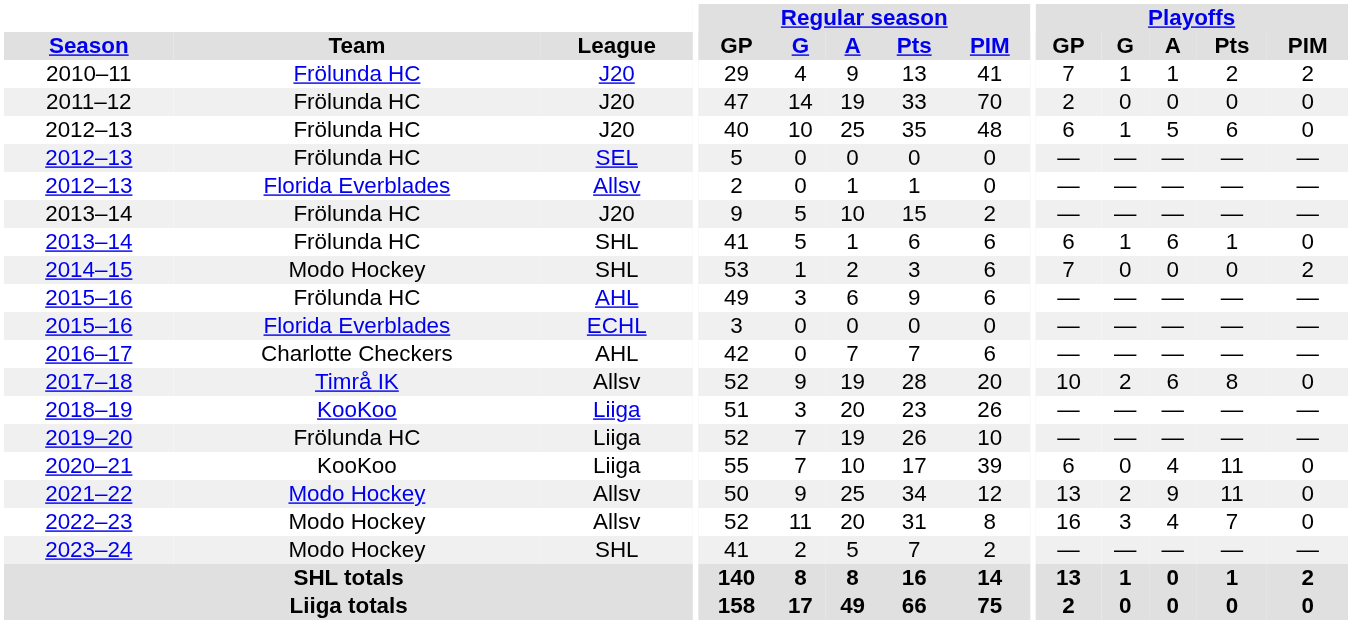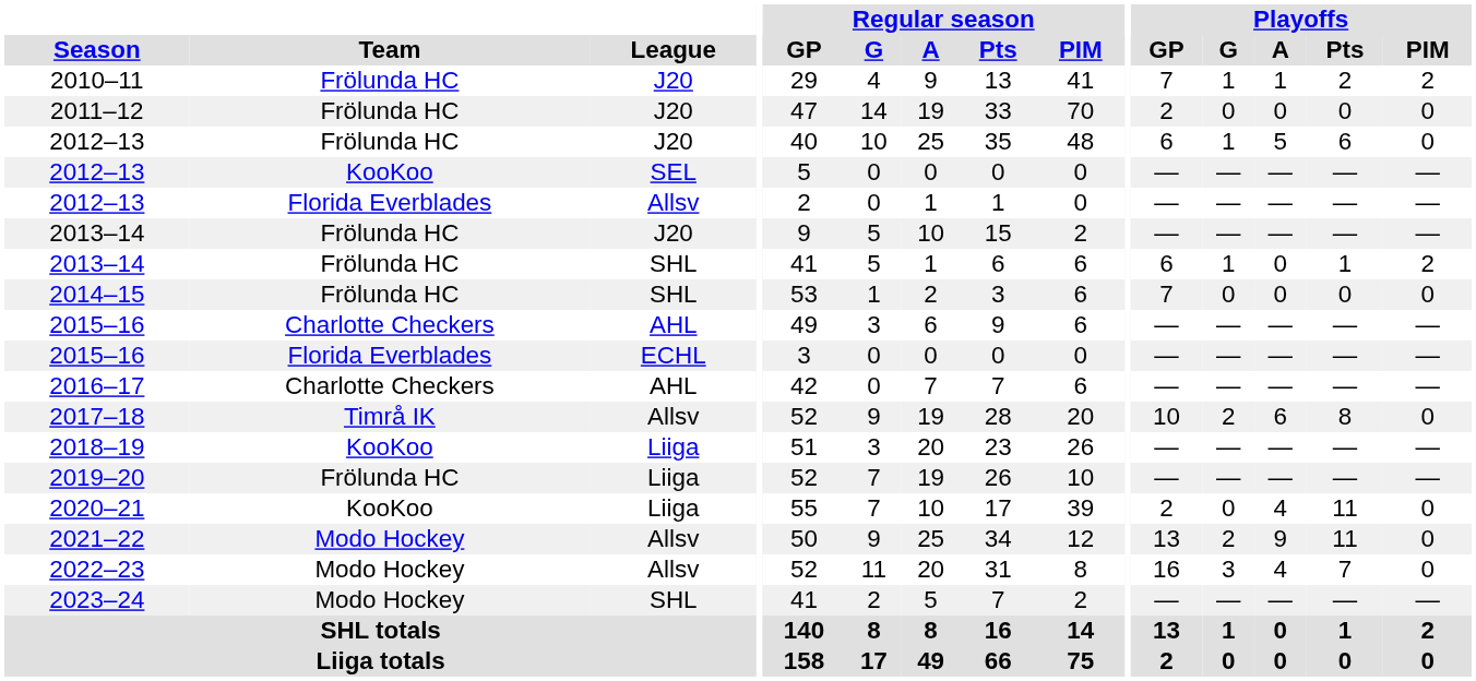2012–13 / SEL | Team: Frölunda HC -> KooKoo
2013–14 / SHL | Playoffs / A: 6 -> 0
2013–14 / SHL | Playoffs / PIM: 0 -> 2
2014–15 | Team: Modo Hockey -> Frölunda HC
2014–15 | Playoffs / PIM: 2 -> 0
2015–16 / AHL | Team: Frölunda HC -> Charlotte Checkers
2020–21 | Playoffs / GP: 6 -> 2
